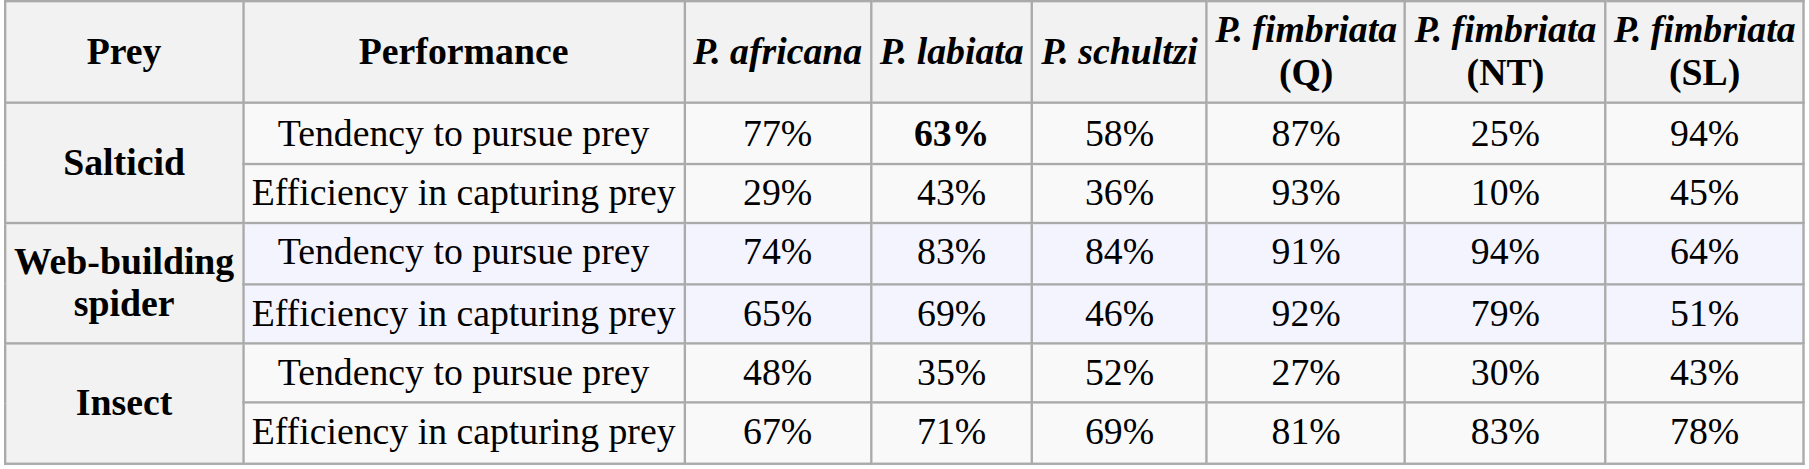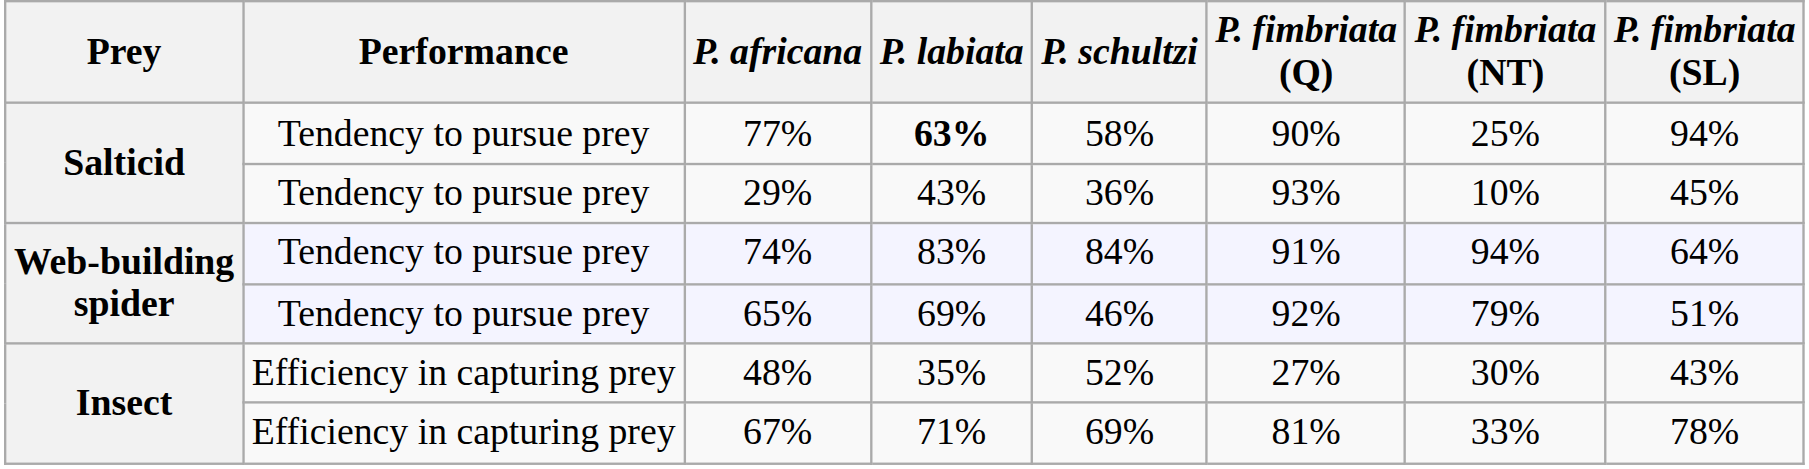77% | P. fimbriata (Q): 87% -> 90%
29% | Performance: Efficiency in capturing prey -> Tendency to pursue prey
65% | Performance: Efficiency in capturing prey -> Tendency to pursue prey
48% | Performance: Tendency to pursue prey -> Efficiency in capturing prey
67% | P. fimbriata (NT): 83% -> 33%
